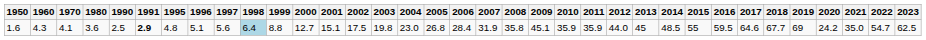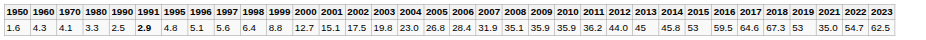- column: 2020 | 24.2
1.6 | 1980: 3.6 -> 3.3
1.6 | 1998: lightblue background -> no background
1.6 | 2008: 35.8 -> 35.1
1.6 | 2009: 45.1 -> 35.9
1.6 | 2011: 35.9 -> 36.2
1.6 | 2014: 48.5 -> 45.8
1.6 | 2015: 55 -> 53
1.6 | 2018: 67.7 -> 67.3
1.6 | 2019: 69 -> 53
